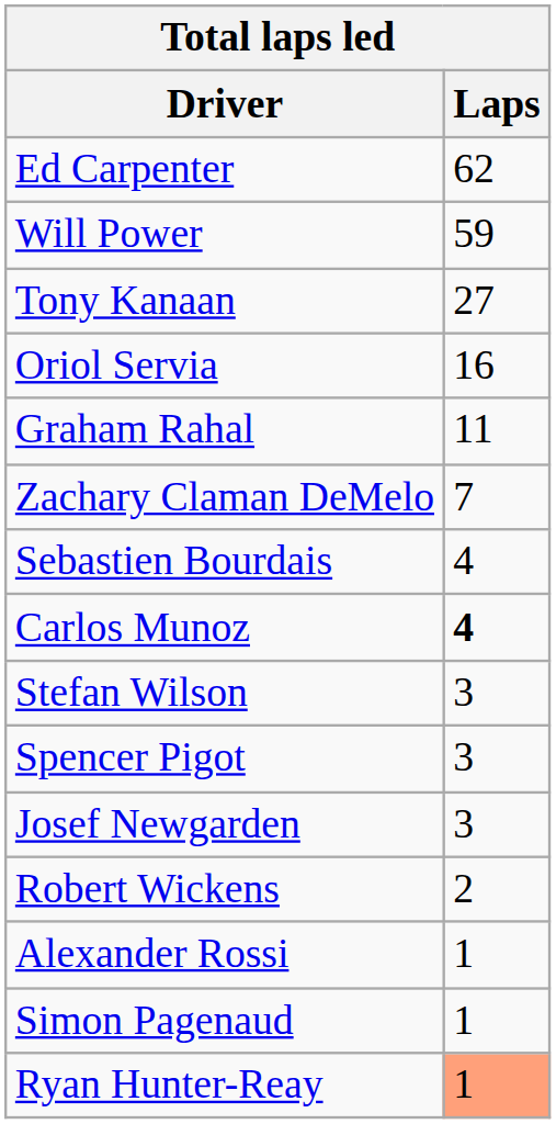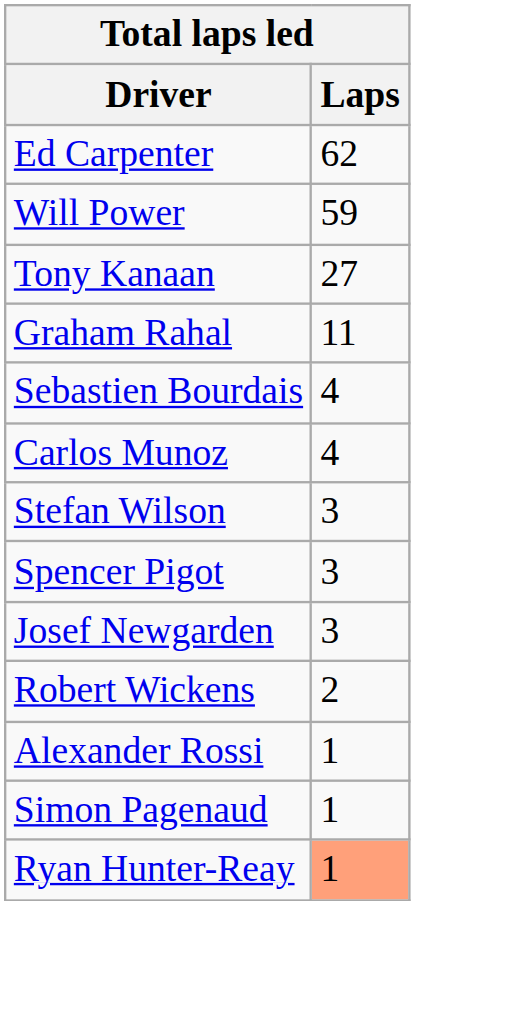- row: Oriol Servia | 16
- row: Zachary Claman DeMelo | 7
Carlos Munoz | Laps: bold -> normal
